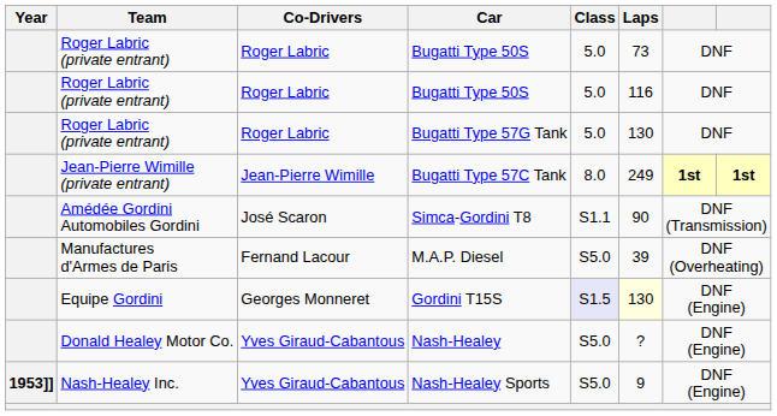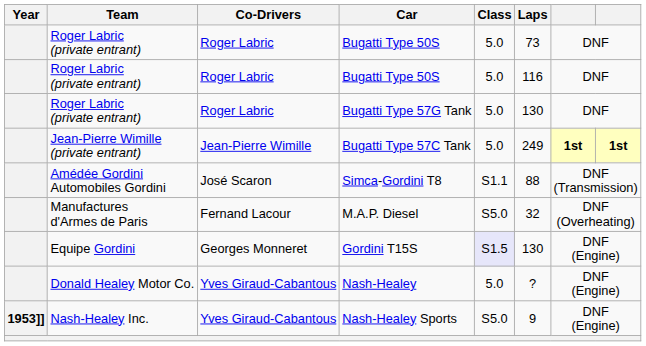Bugatti Type 57C Tank | Class: 8.0 -> 5.0
Simca-Gordini T8 | Laps: 90 -> 88
M.A.P. Diesel | Laps: 39 -> 32
Gordini T15S | Laps: lightyellow background -> no background
Nash-Healey | Class: S5.0 -> 5.0
